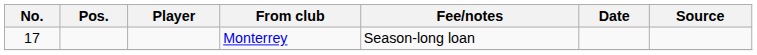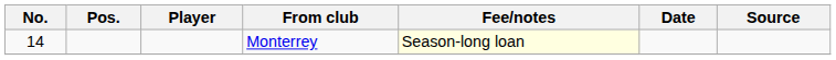Monterrey | No.: 17 -> 14
Monterrey | Fee/notes: no background -> lightyellow background
